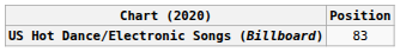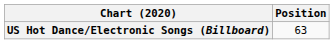US Hot Dance/Electronic Songs (Billboard) | Position: 83 -> 63
